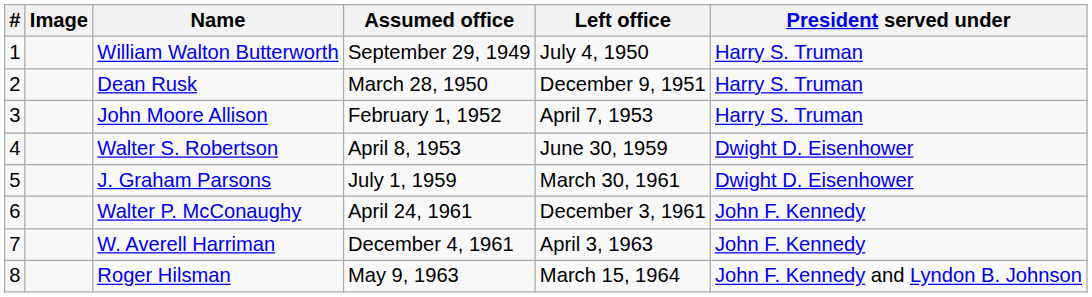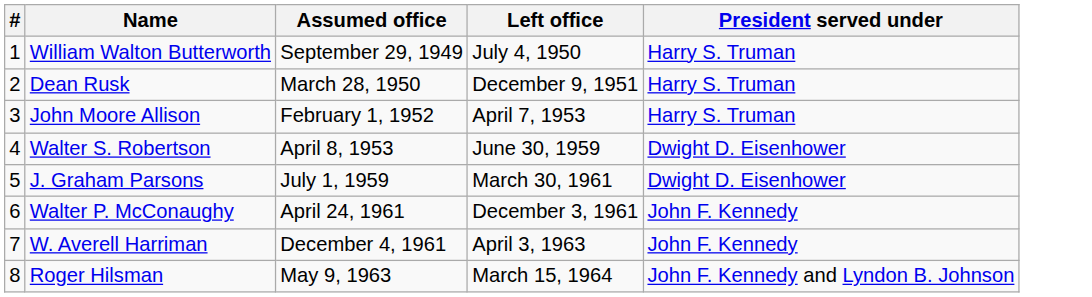- column: Image
